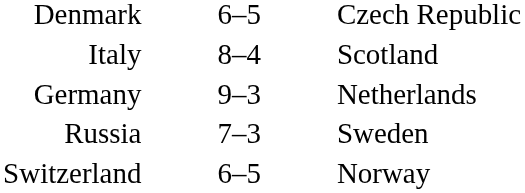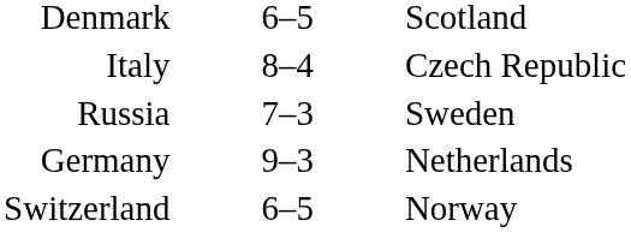Denmark | column 3: Czech Republic -> Scotland
Italy | column 3: Scotland -> Czech Republic
rows swapped: Russia <-> Germany
